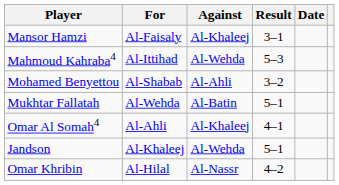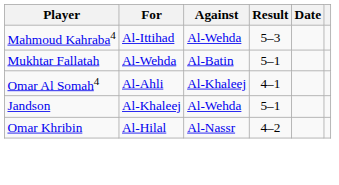- row: Mansor Hamzi | Al-Faisaly | Al-Khaleej | 3–1
- row: Mohamed Benyettou | Al-Shabab | Al-Ahli | 3–2
